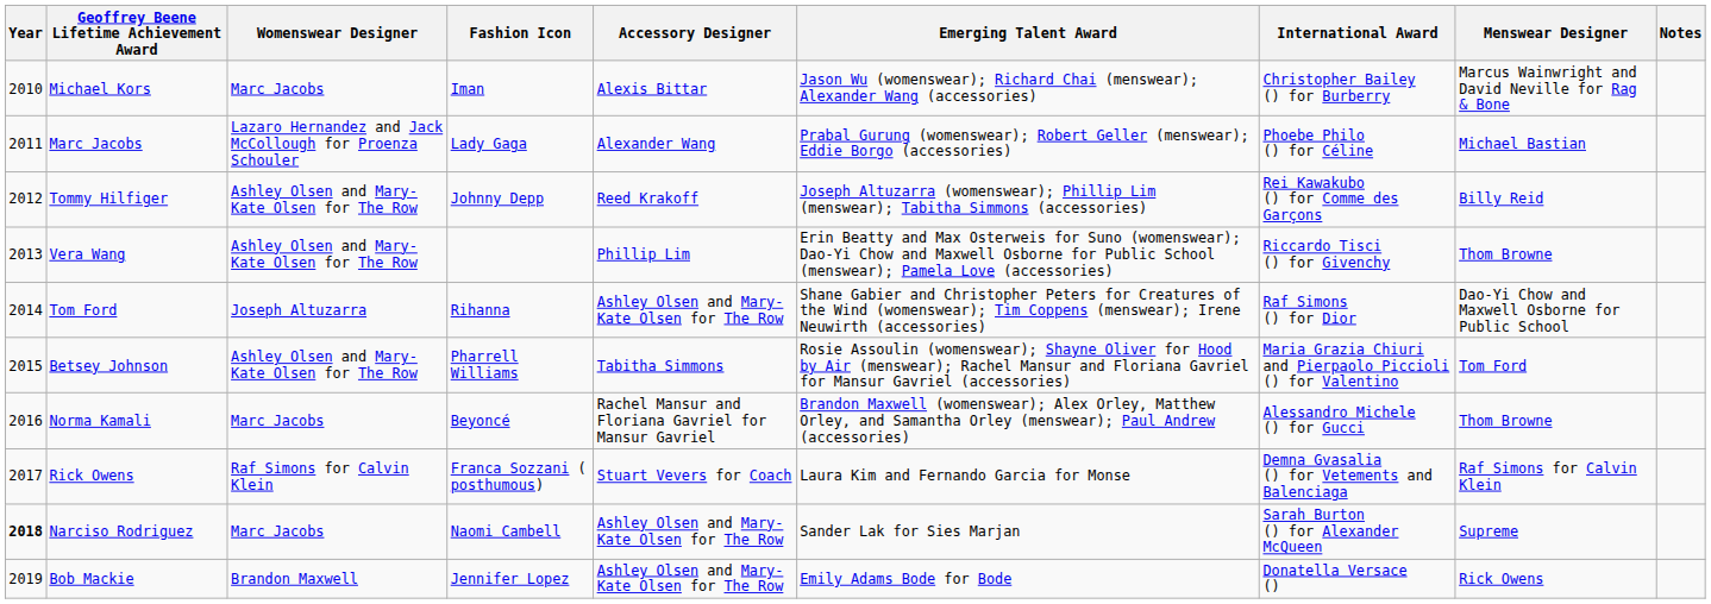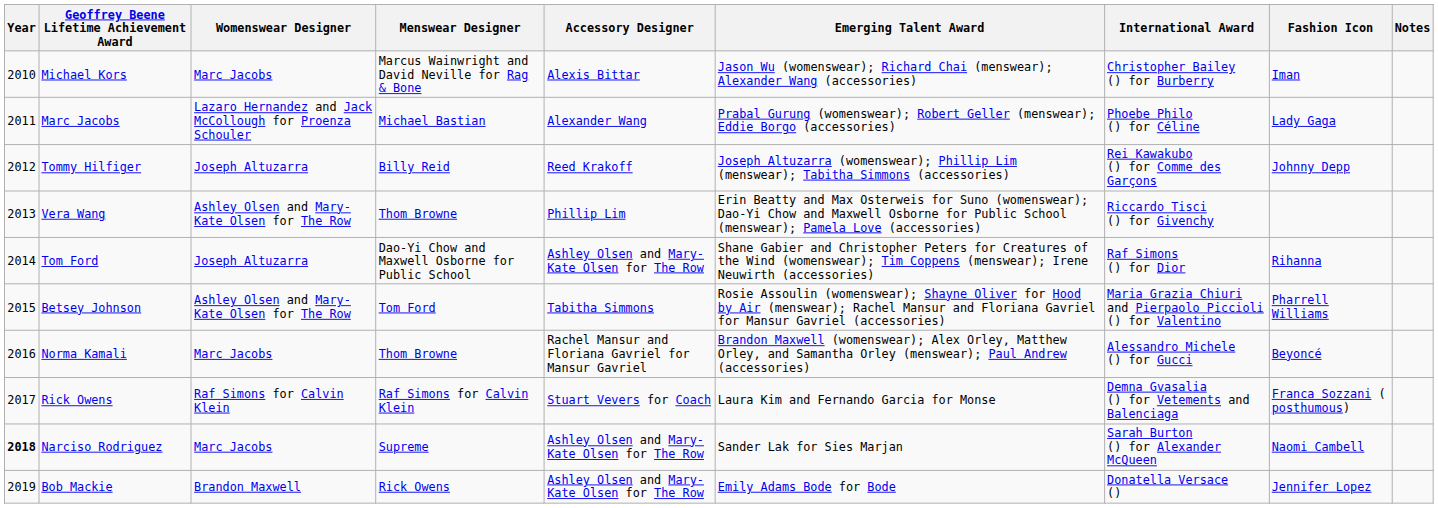columns swapped: Menswear Designer <-> Fashion Icon
Tommy Hilfiger | Womenswear Designer: Ashley Olsen and Mary-Kate Olsen for The Row -> Joseph Altuzarra
